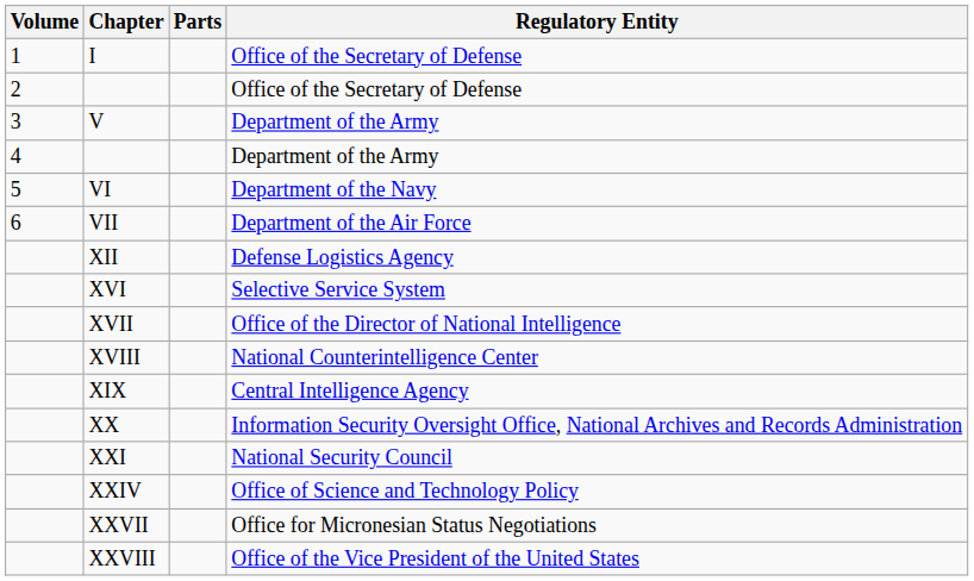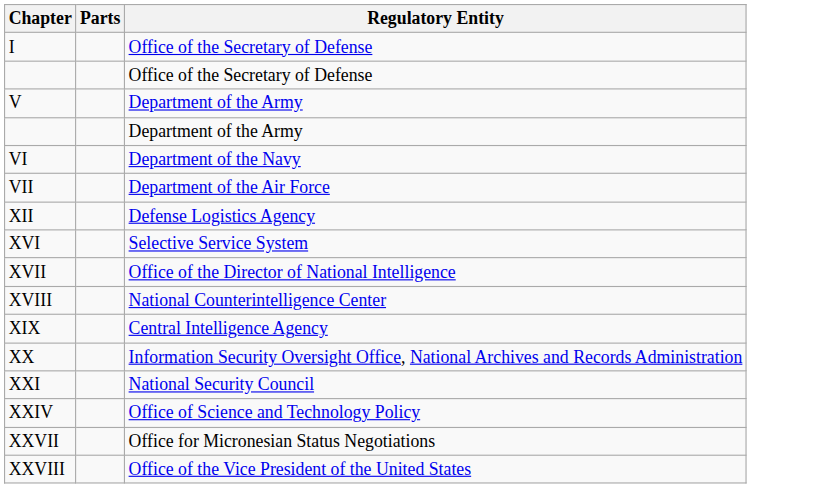- column: Volume | 1 | 2 | 3 | 4 | 5 | 6
